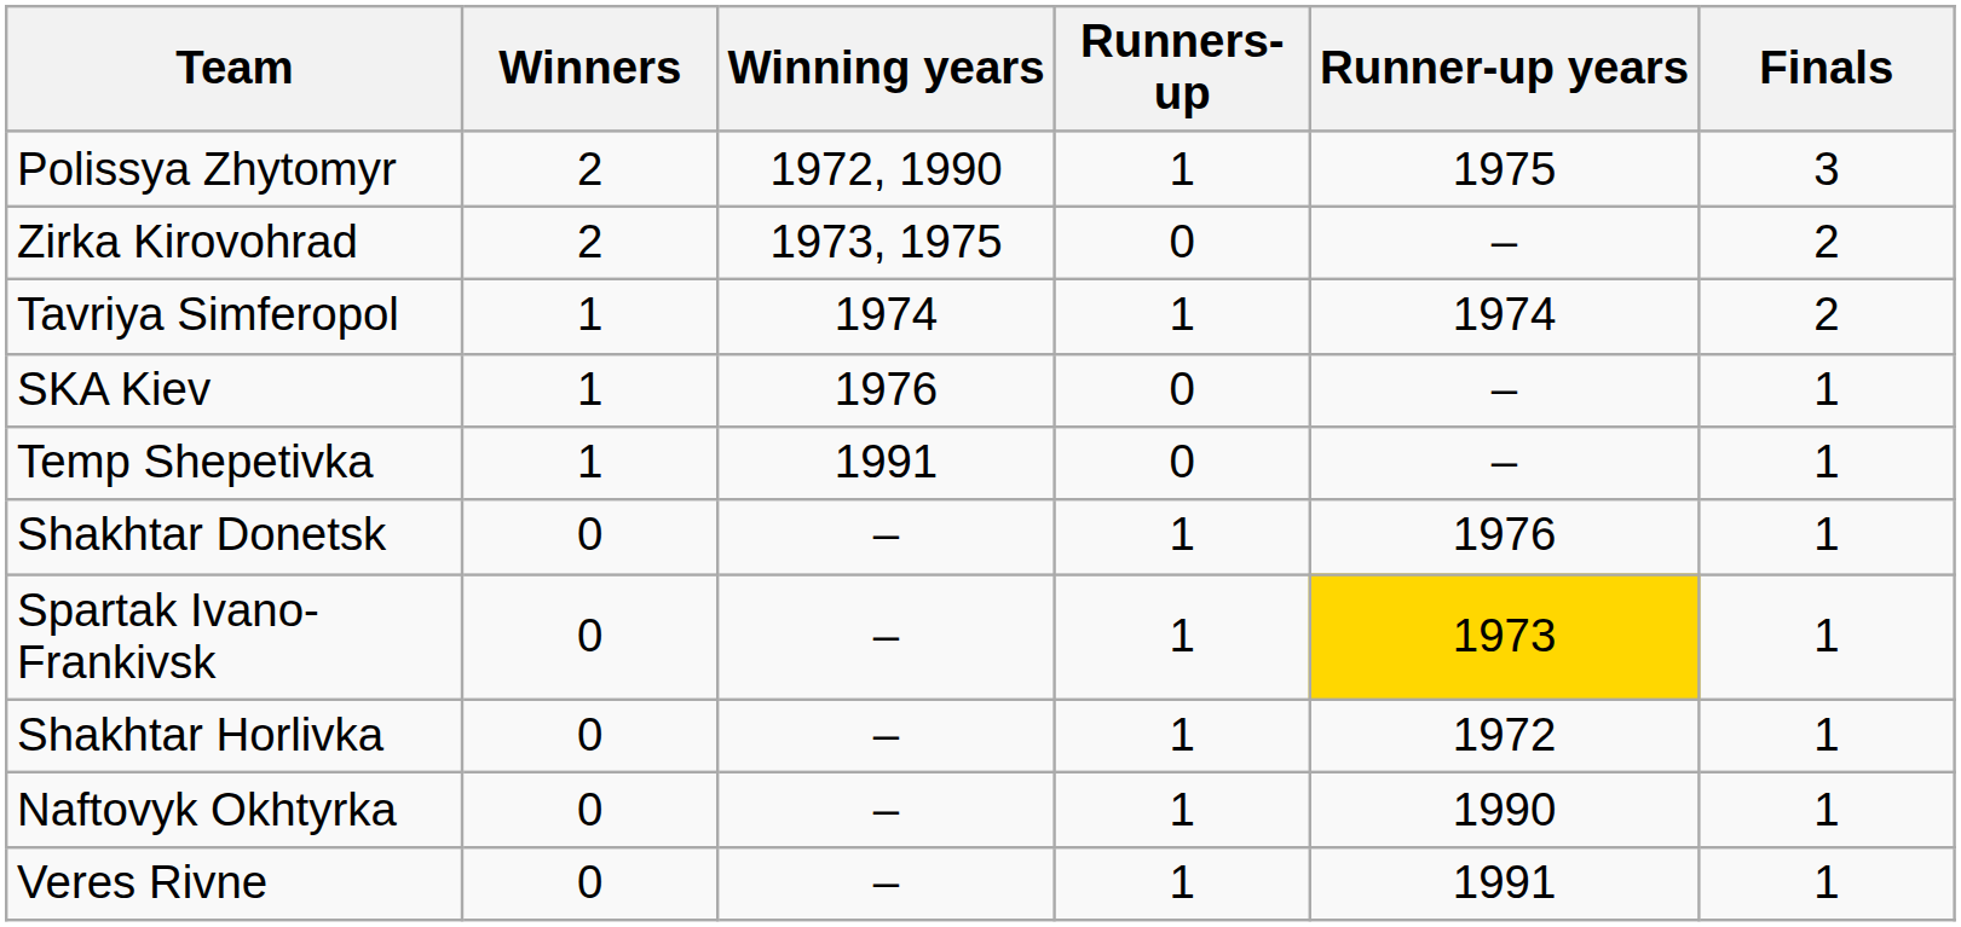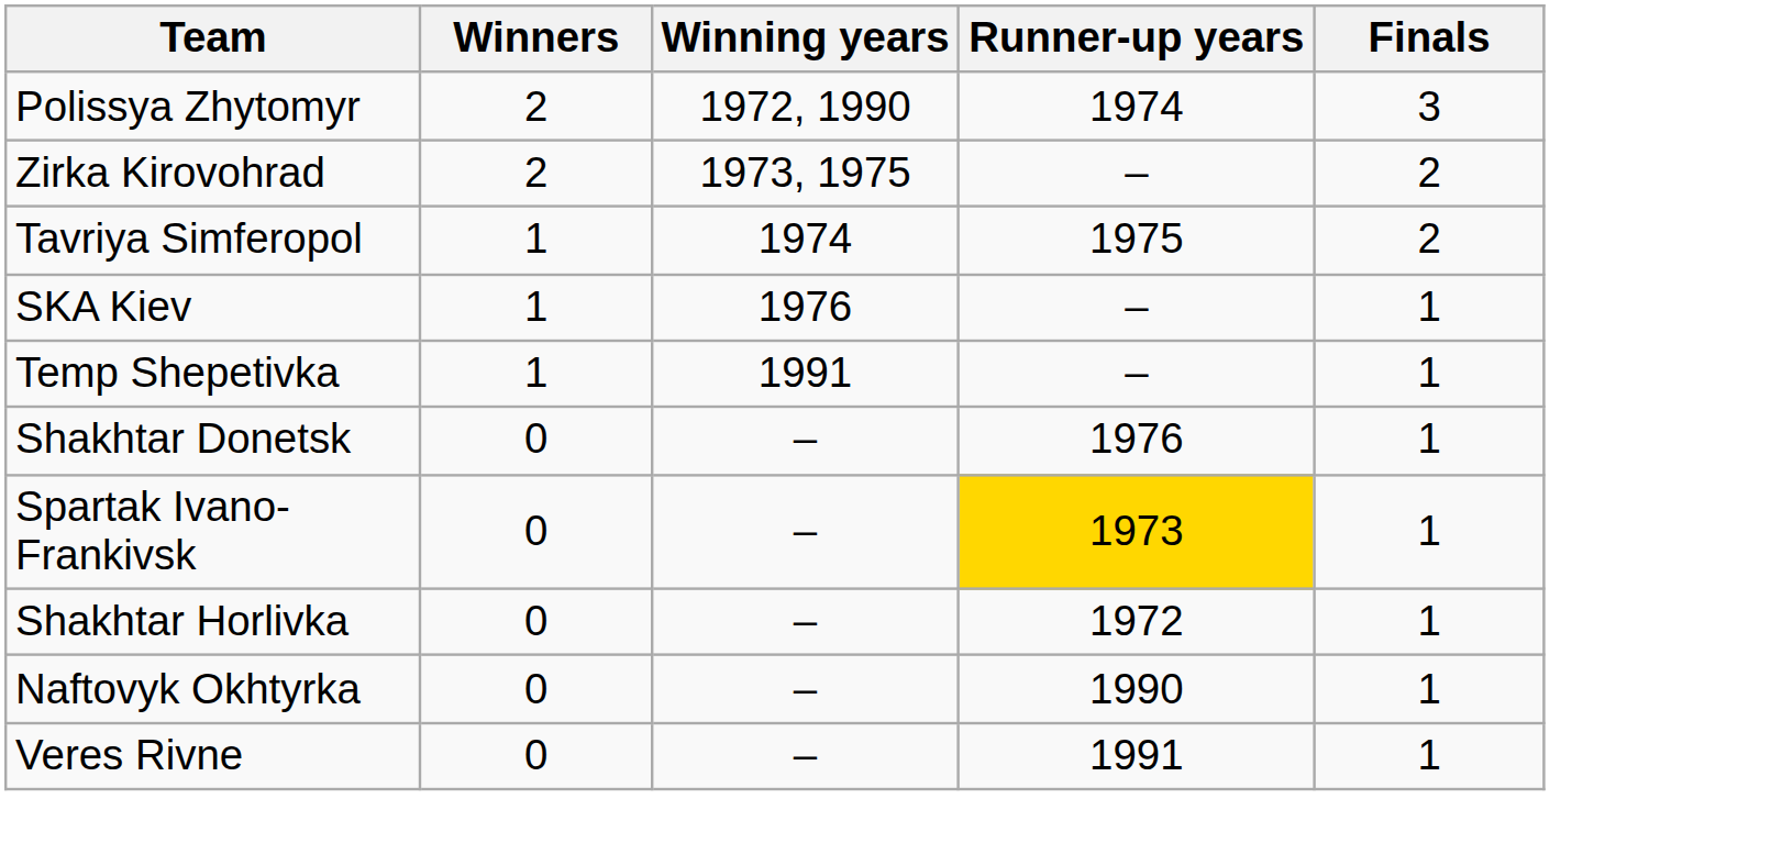- column: Runners-up | 1 | 0 | 1 | 0 | 0 | 1 | 1 | 1 | 1 | 1
Polissya Zhytomyr | Runner-up years: 1975 -> 1974
Tavriya Simferopol | Runner-up years: 1974 -> 1975
